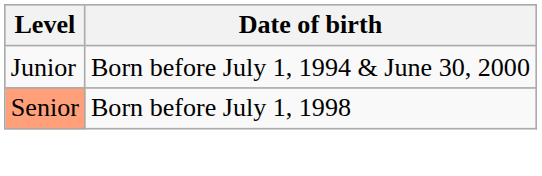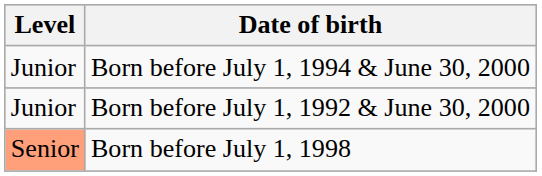+ row: Junior | Born before July 1, 1992 & June 30, 2000
